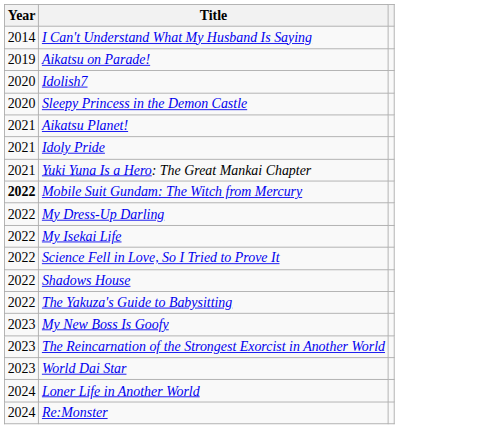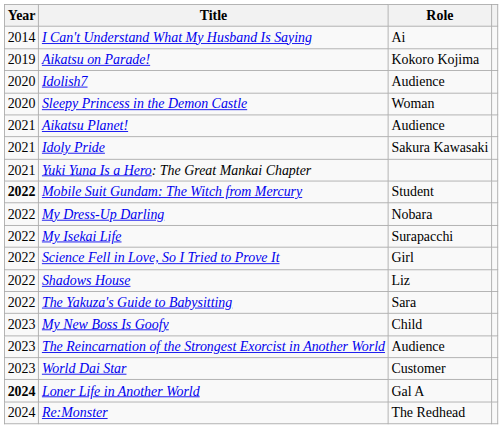+ column: Role | Ai | Kokoro Kojima | Audience | Woman | Audience | Sakura Kawasaki | Student | Nobara | Surapacchi | Girl | Liz | Sara | Child | Audience | Customer | Gal A | The Redhead
Loner Life in Another World | Year: normal -> bold
